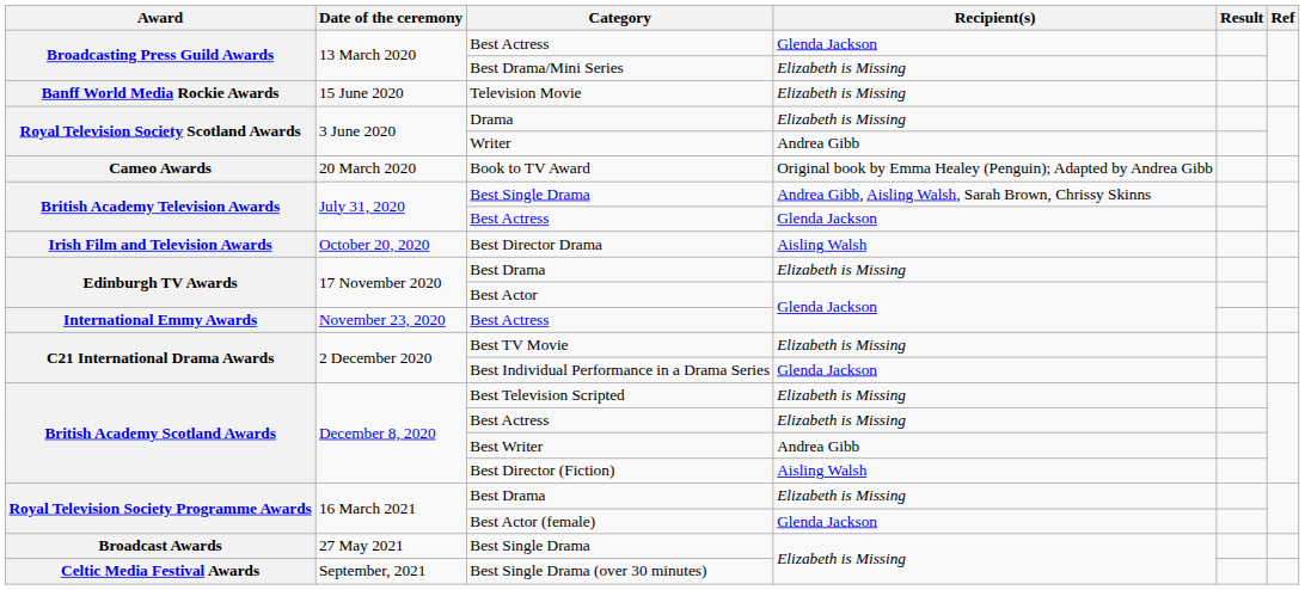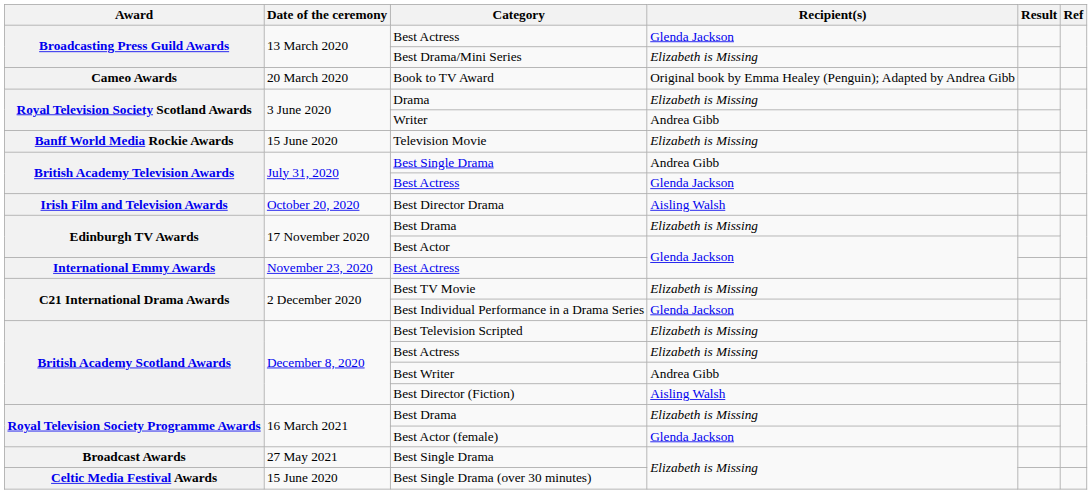rows swapped: Book to TV Award <-> Television Movie
British Academy Television Awards / Best Single Drama | Recipient(s): Andrea Gibb, Aisling Walsh, Sarah Brown, Chrissy Skinns -> Andrea Gibb
Best Single Drama (over 30 minutes) | Date of the ceremony: September, 2021 -> 15 June 2020
